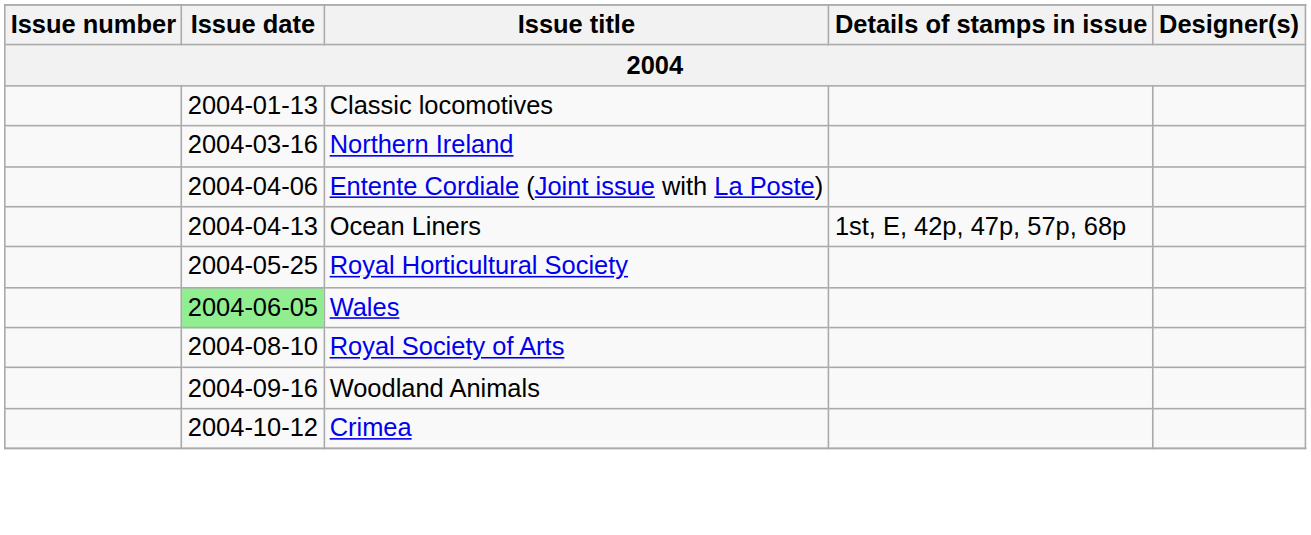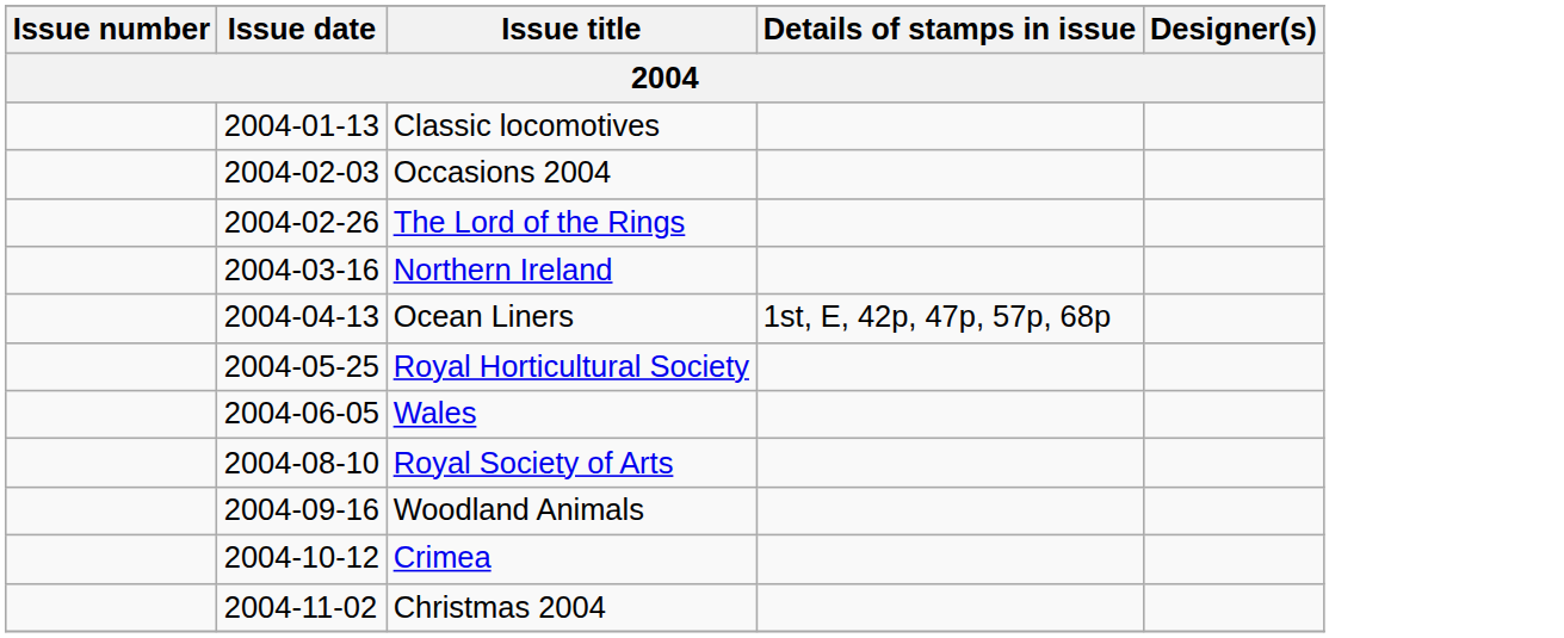+ row: 2004-02-03 | Occasions 2004
+ row: 2004-02-26 | The Lord of the Rings
- row: 2004-04-06 | Entente Cordiale (Joint issue with La Poste)
Wales | Issue date: lightgreen background -> no background
+ row: 2004-11-02 | Christmas 2004
